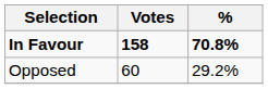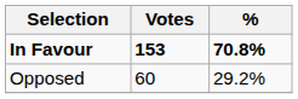In Favour | Votes: 158 -> 153
